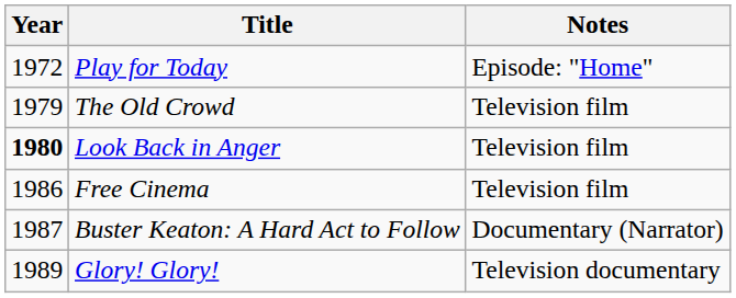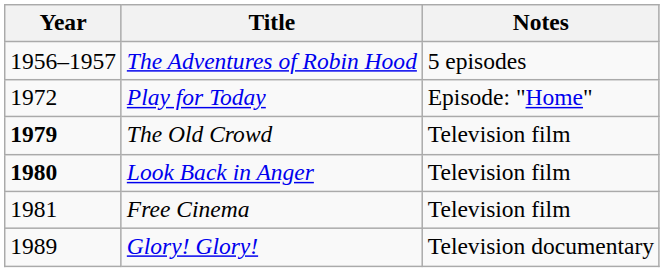+ row: 1956–1957 | The Adventures of Robin Hood | 5 episodes
The Old Crowd | Year: normal -> bold
Free Cinema | Year: 1986 -> 1981
- row: 1987 | Buster Keaton: A Hard Act to Follow | Documentary (Narrator)
